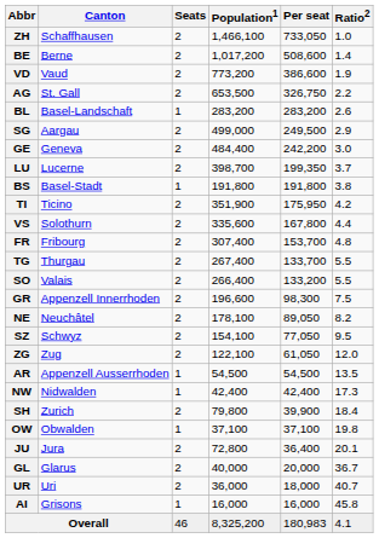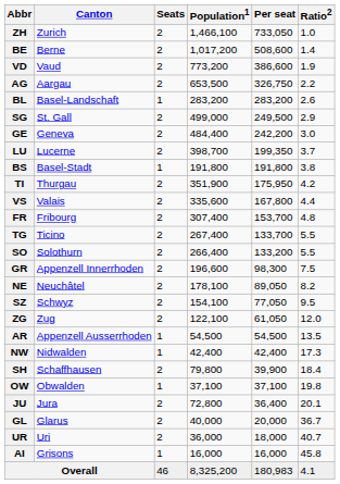ZH | Canton: Schaffhausen -> Zurich
AG | Canton: St. Gall -> Aargau
SG | Canton: Aargau -> St. Gall
TI | Canton: Ticino -> Thurgau
VS | Canton: Solothurn -> Valais
TG | Canton: Thurgau -> Ticino
SO | Canton: Valais -> Solothurn
SH | Canton: Zurich -> Schaffhausen
